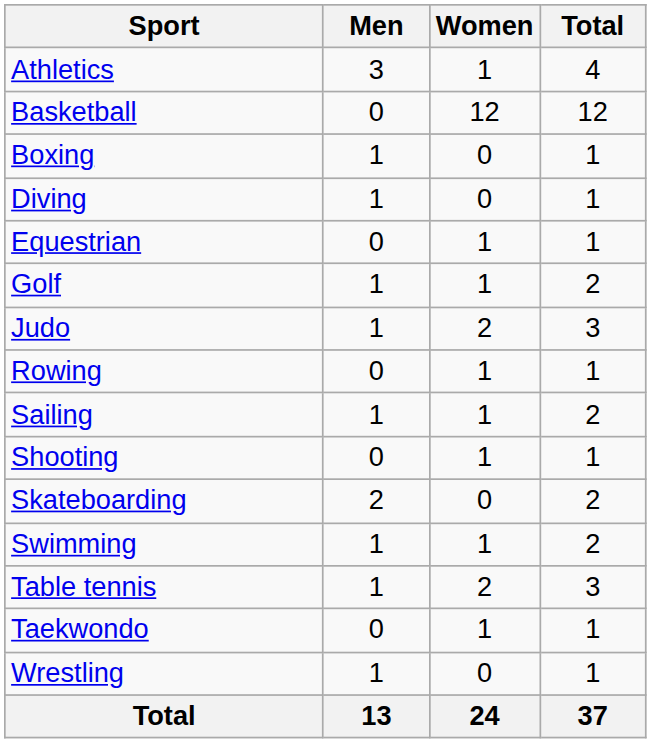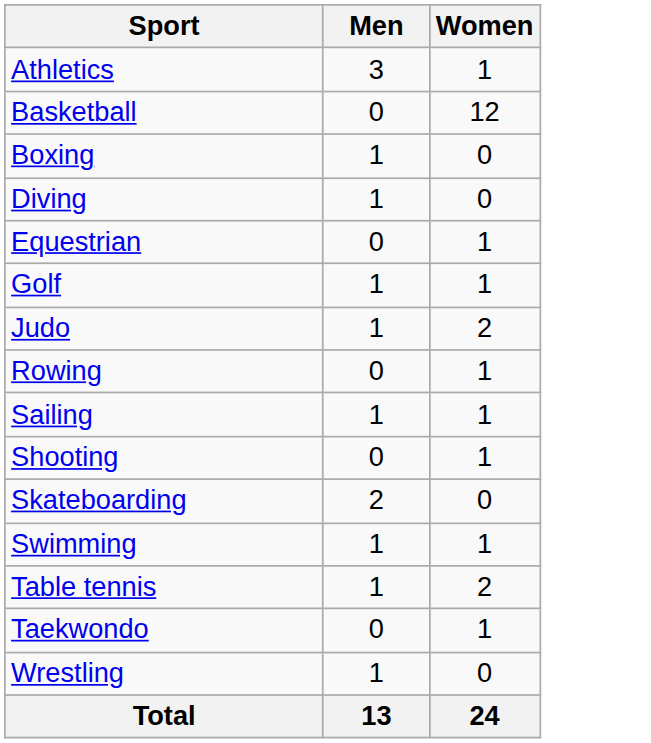- column: Total | 4 | 12 | 1 | 1 | 1 | 2 | 3 | 1 | 2 | 1 | 2 | 2 | 3 | 1 | 1 | 37
